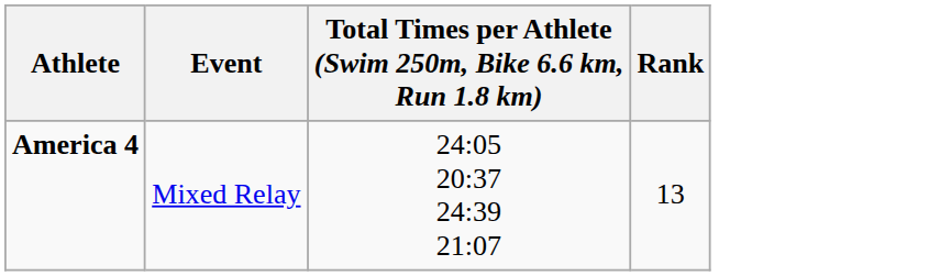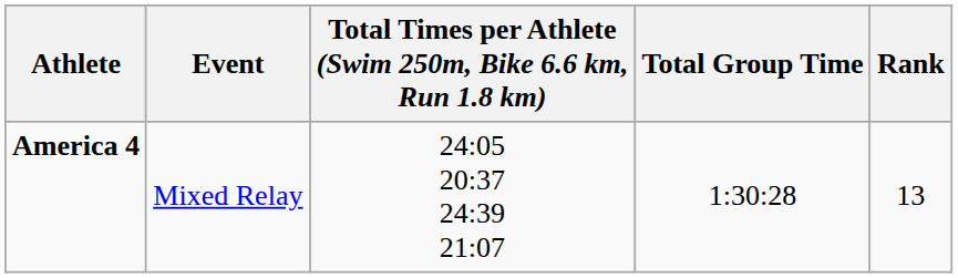+ column: Total Group Time | 1:30:28
